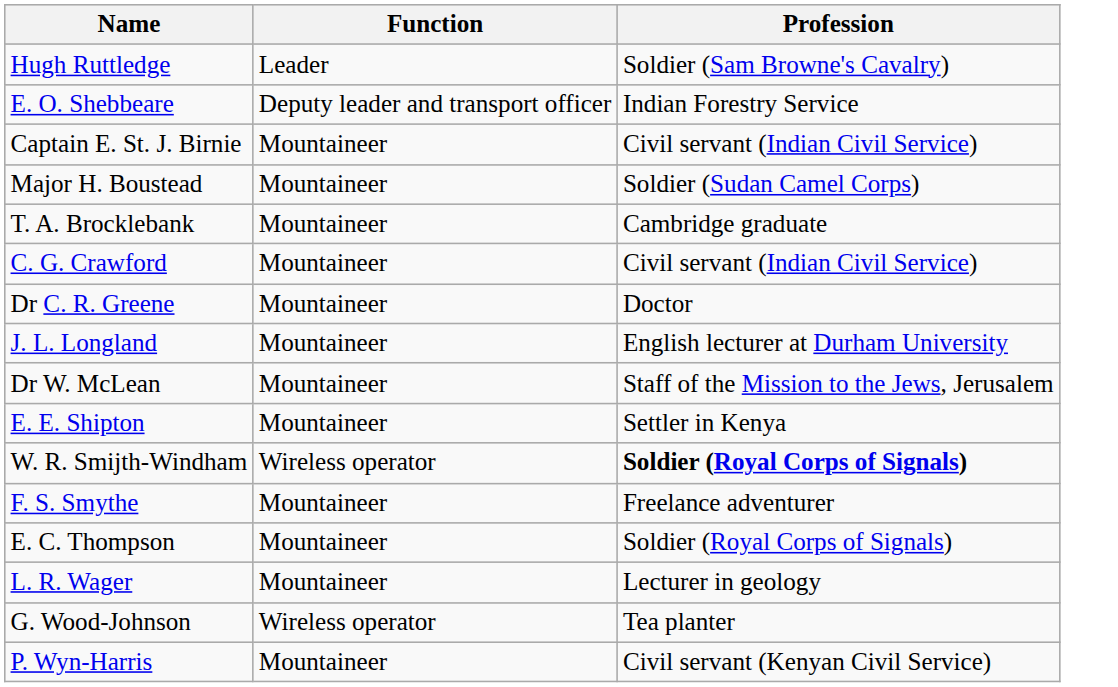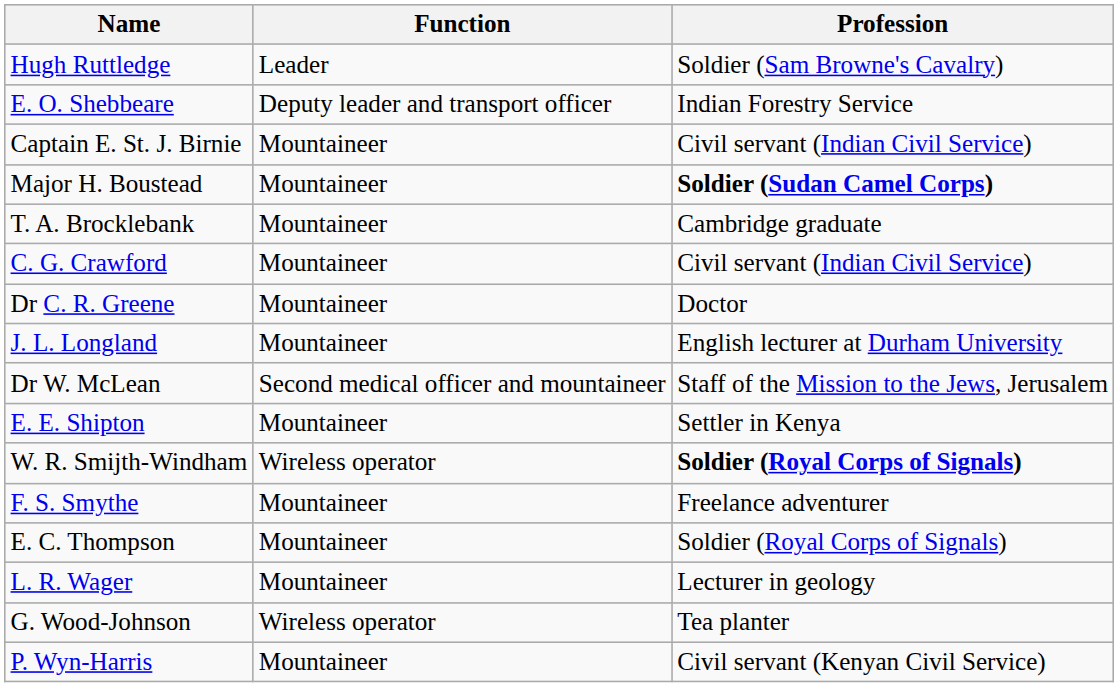Major H. Boustead | Profession: normal -> bold
Dr W. McLean | Function: Mountaineer -> Second medical officer and mountaineer
